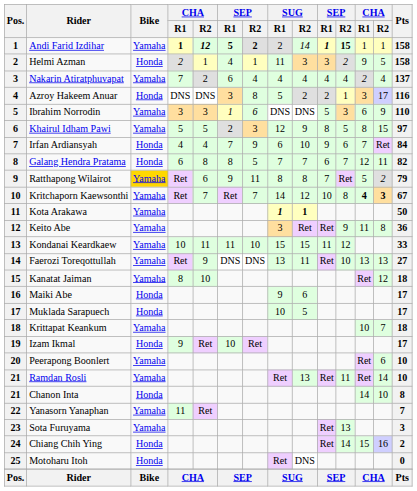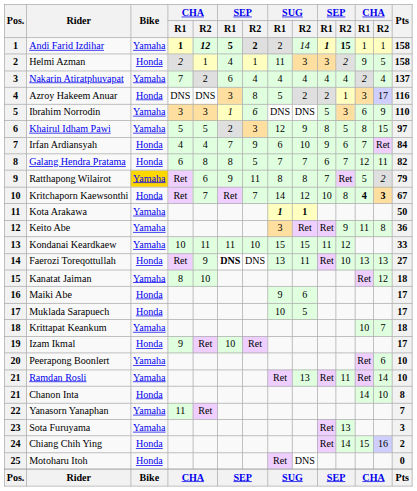Kritchaporn Kaewsonthi | Bike: Yamaha -> Honda
Faerozi Toreqottullah | Bike: Yamaha -> Honda
Faerozi Toreqottullah | column 6: normal -> bold
